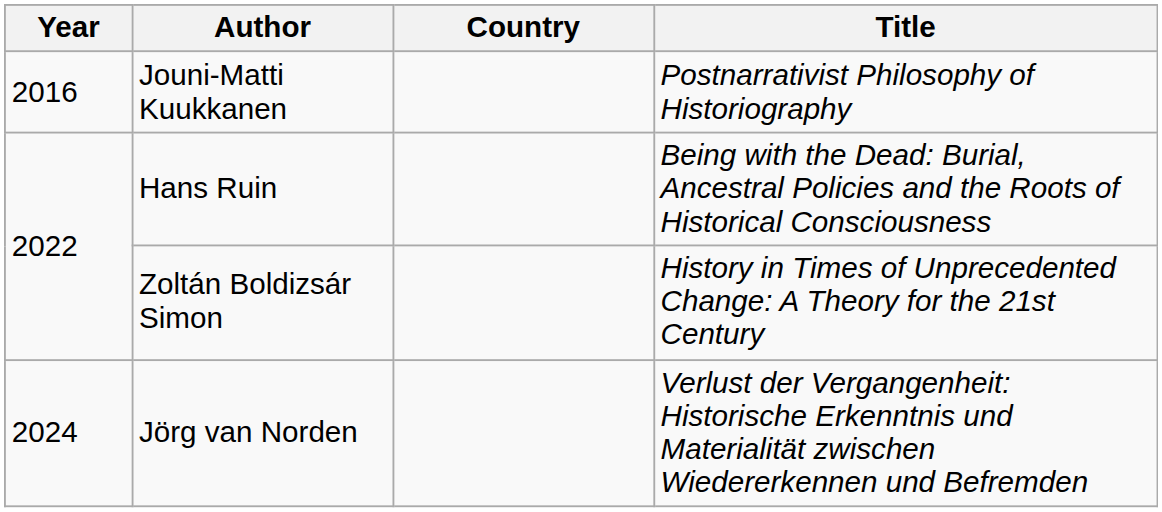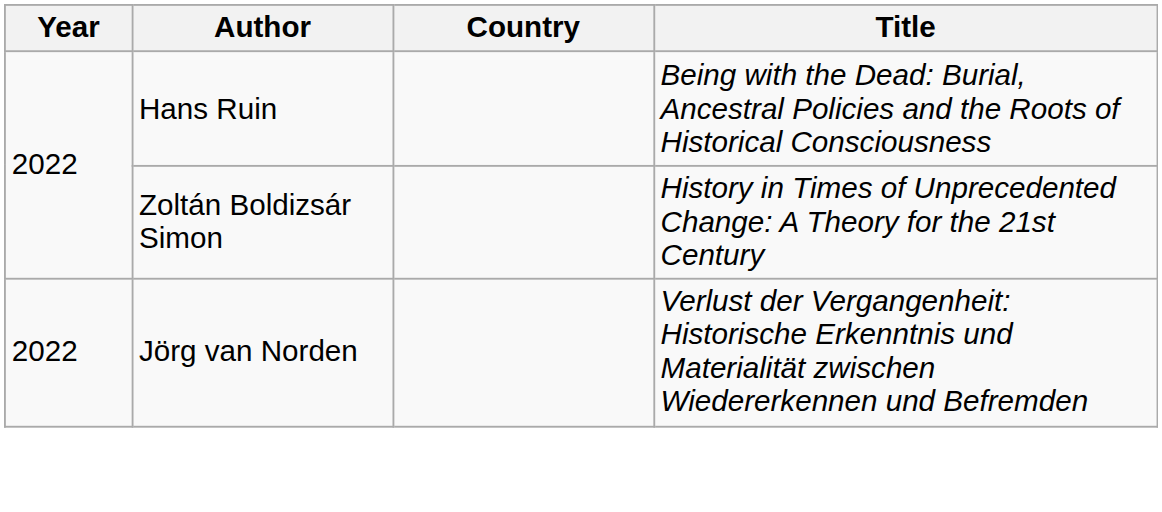- row: 2016 | Jouni-Matti Kuukkanen | Postnarrativist Philosophy of Historiography
Jörg van Norden | Year: 2024 -> 2022
